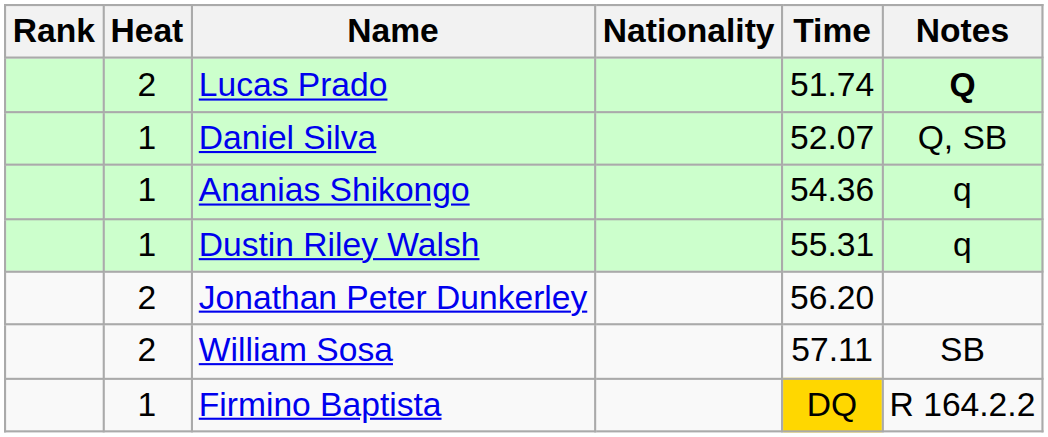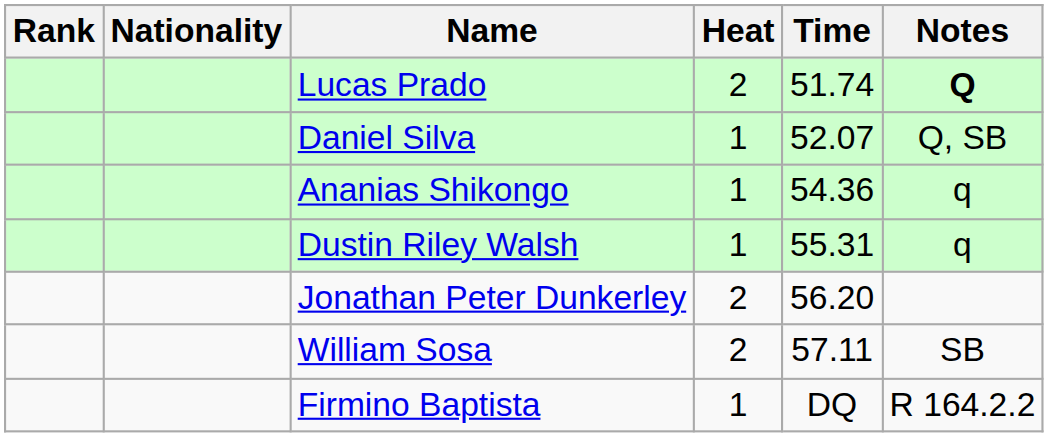columns swapped: Heat <-> Nationality
Firmino Baptista | Time: gold background -> no background
